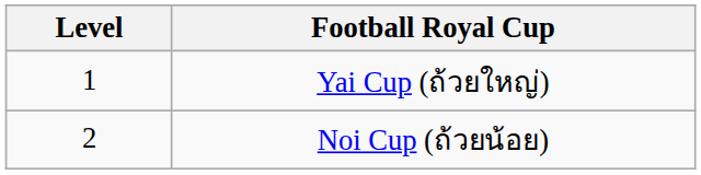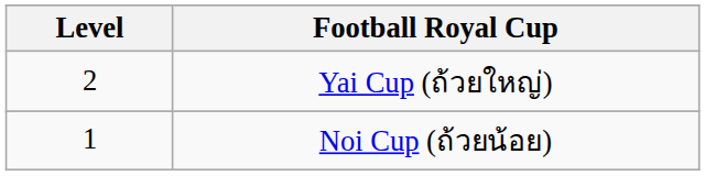Yai Cup (ถ้วยใหญ่) | Level: 1 -> 2
Noi Cup (ถ้วยน้อย) | Level: 2 -> 1
